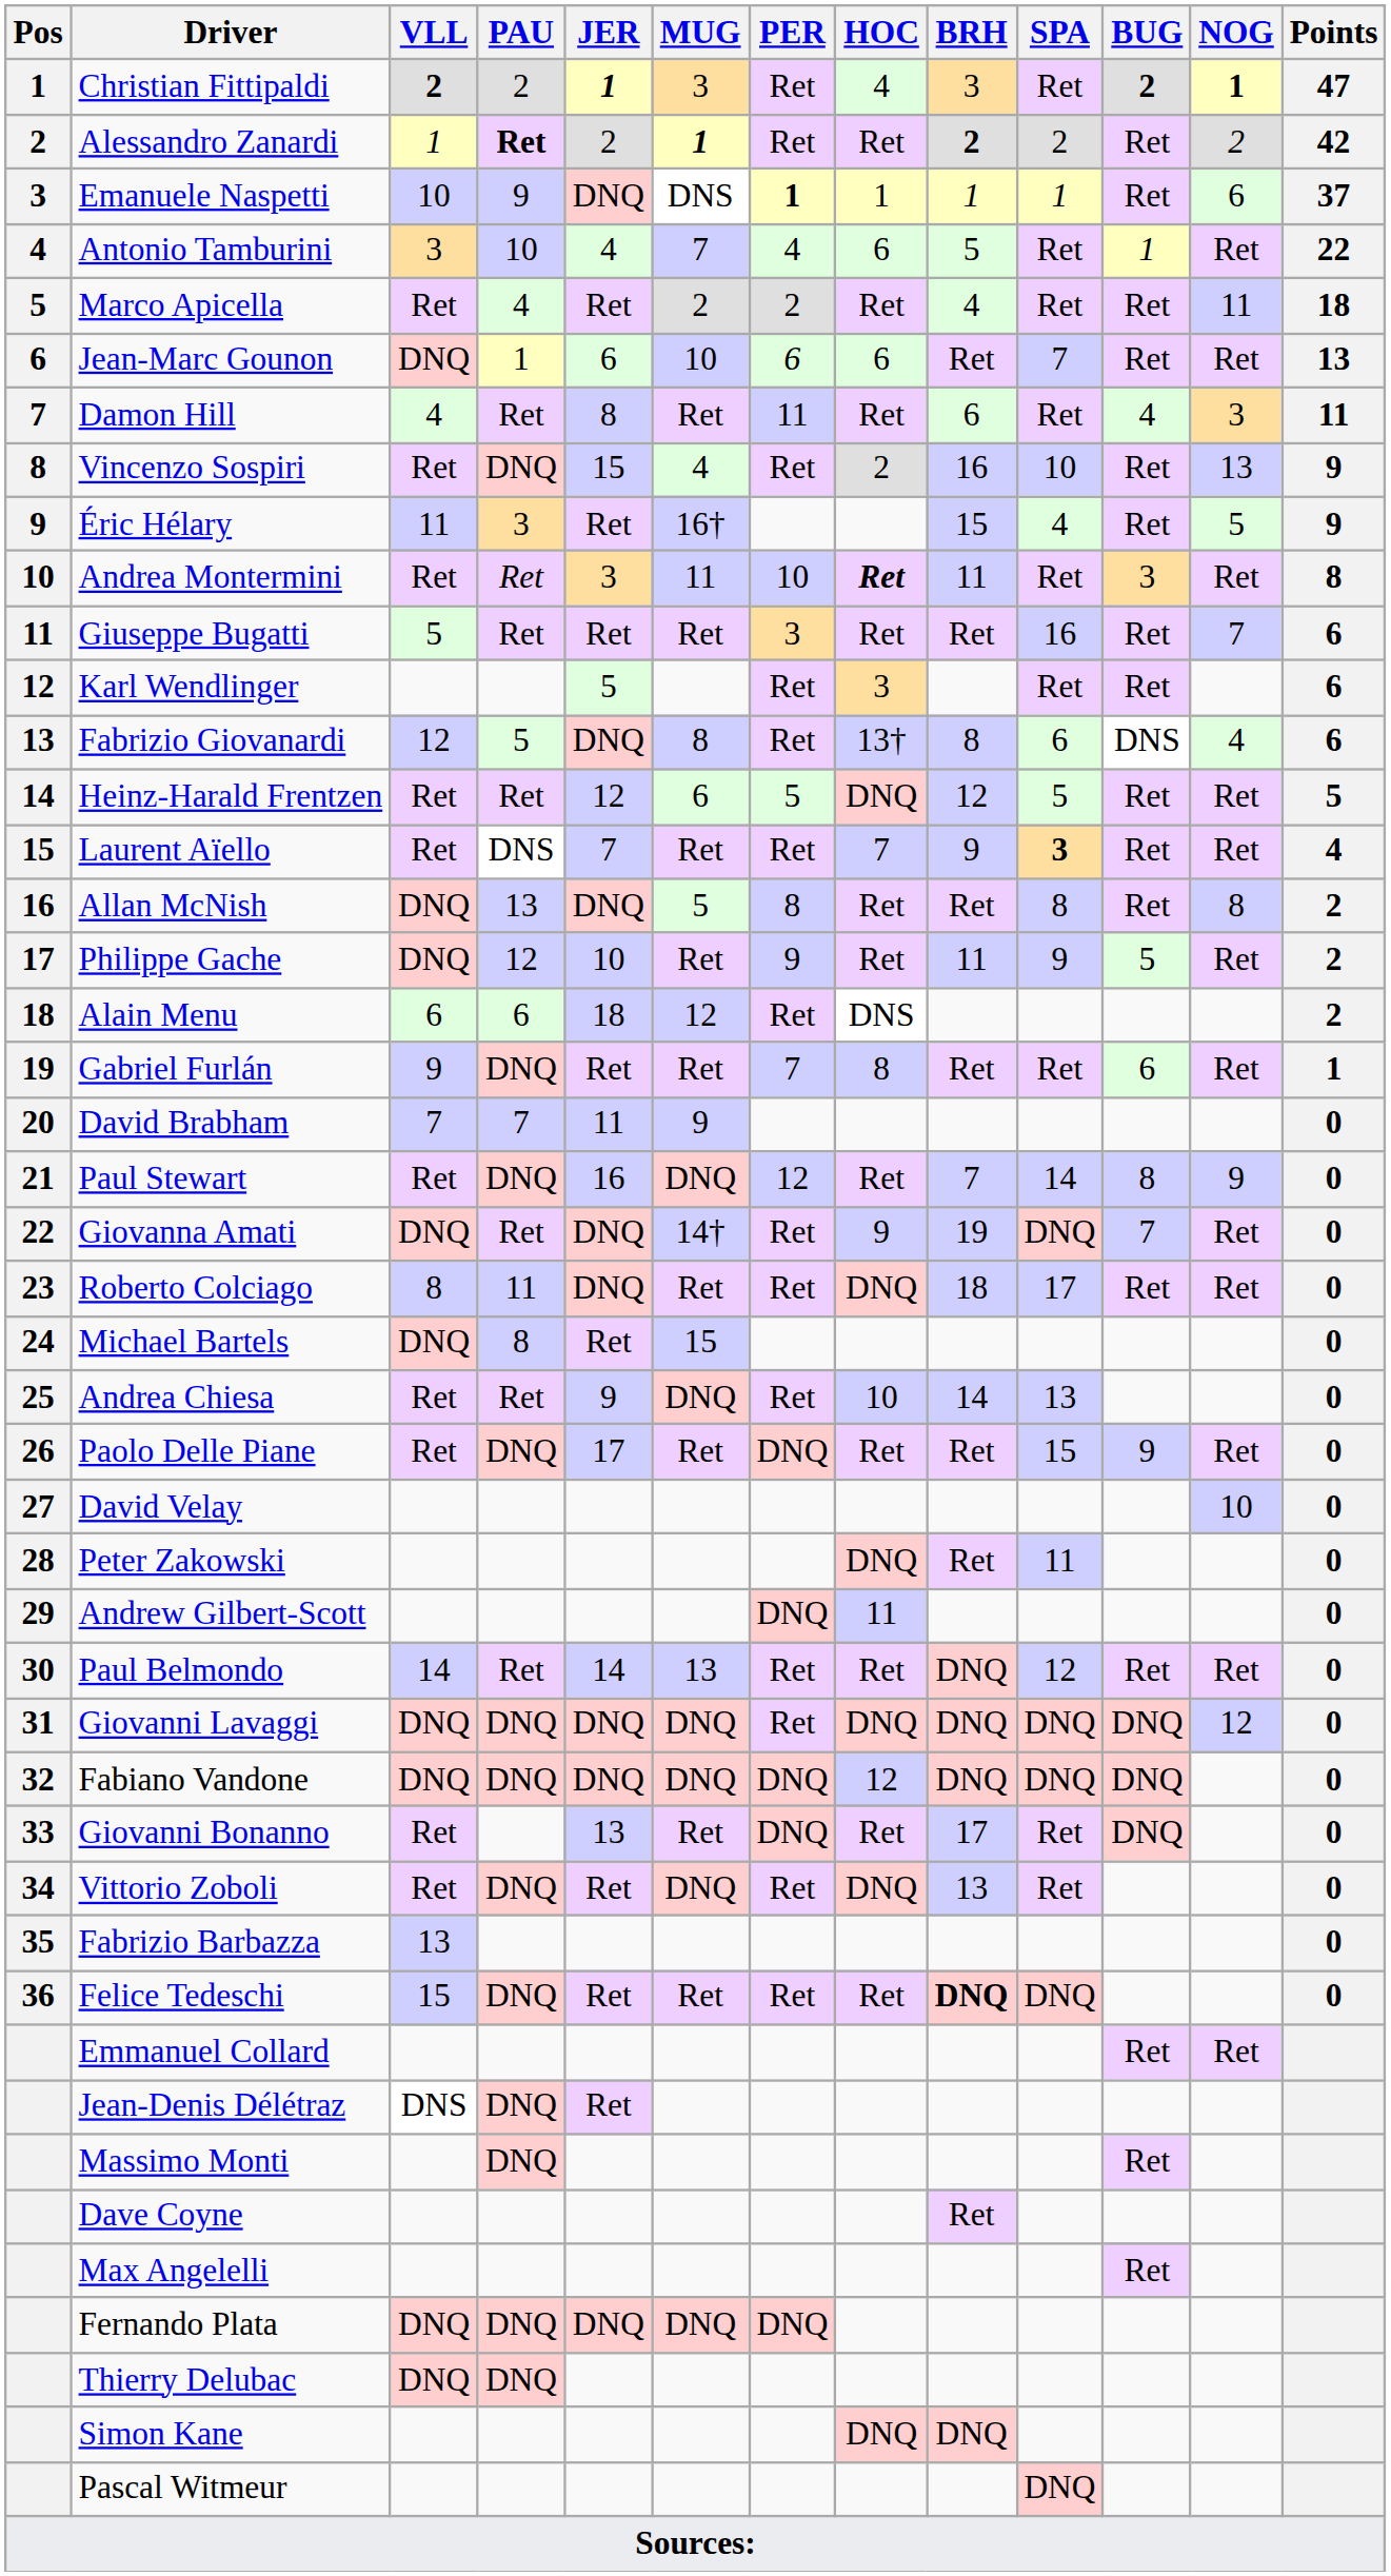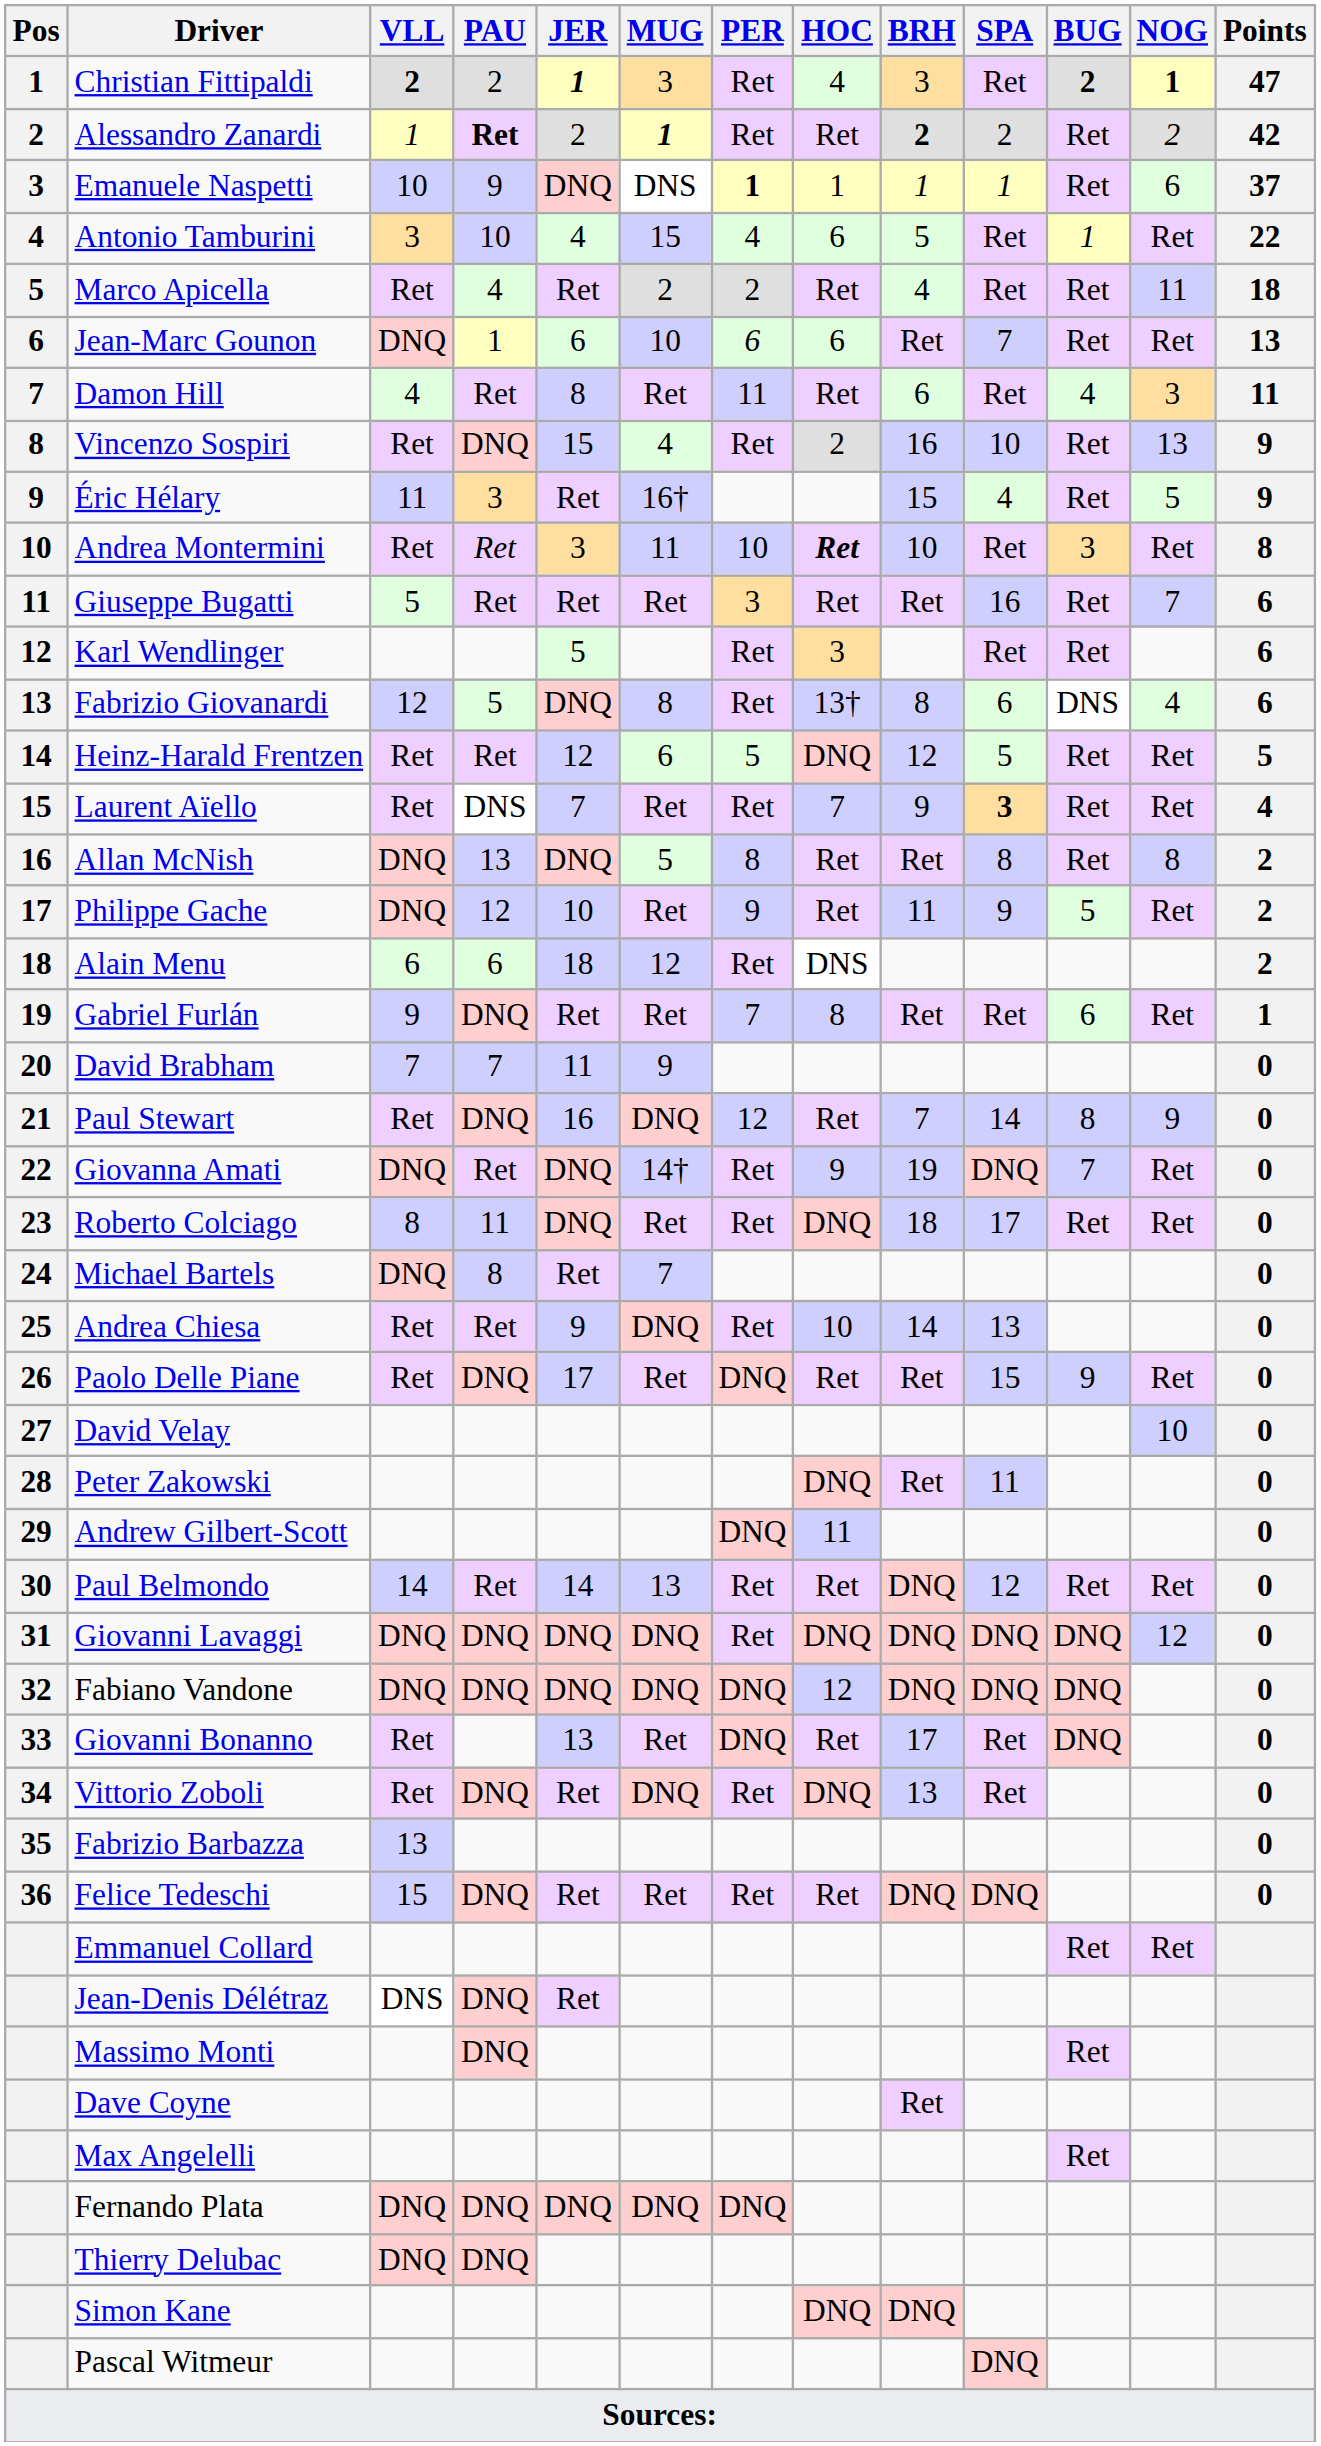Antonio Tamburini | MUG: 7 -> 15
Andrea Montermini | BRH: 11 -> 10
Michael Bartels | MUG: 15 -> 7
Felice Tedeschi | BRH: bold -> normal
